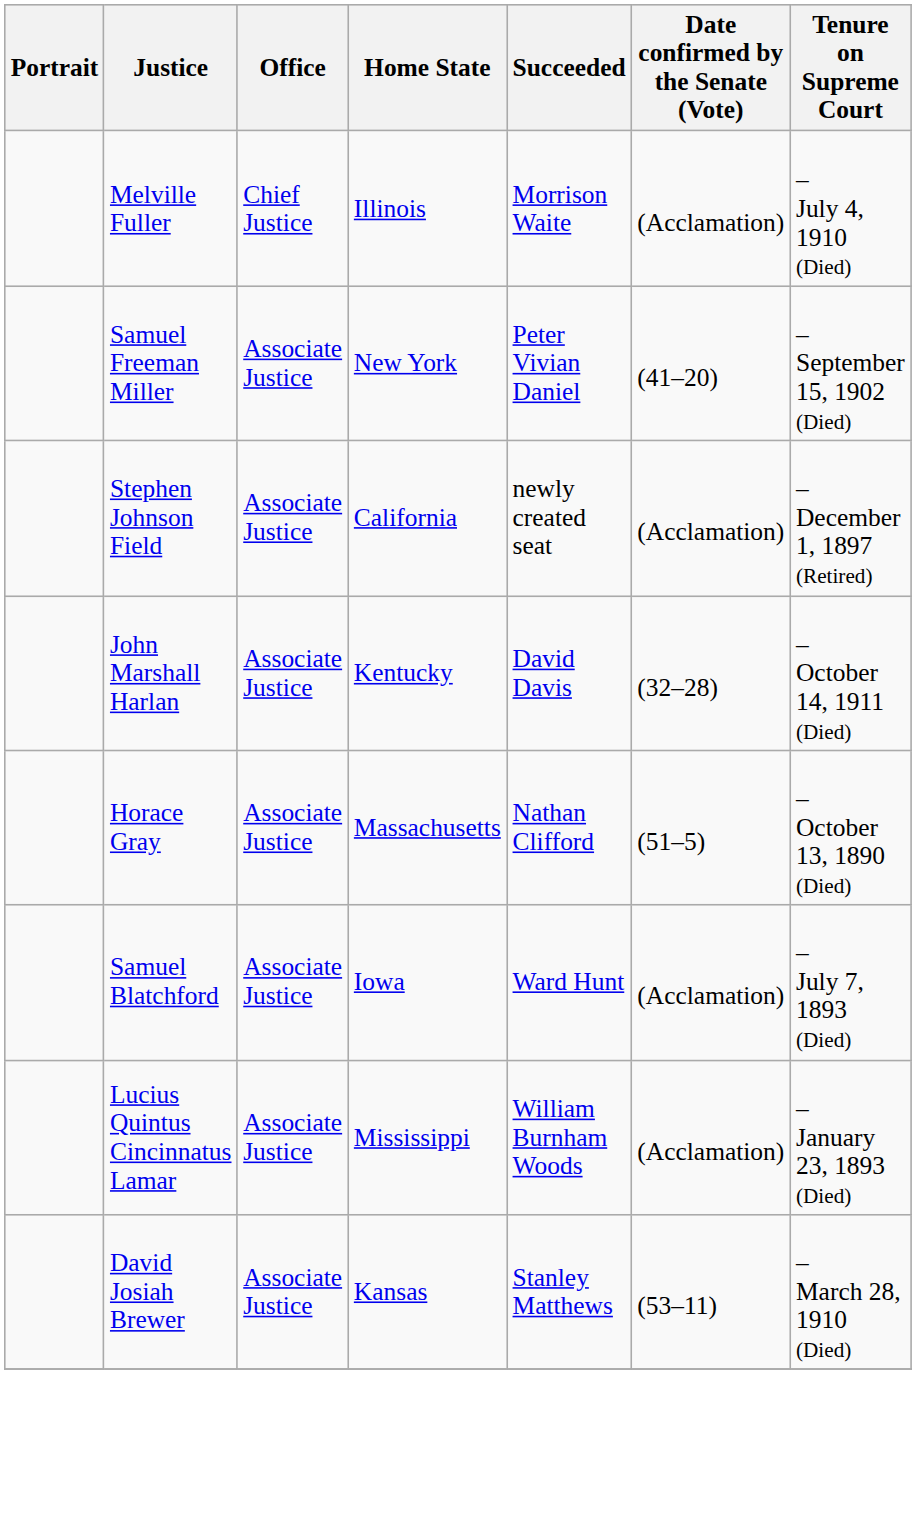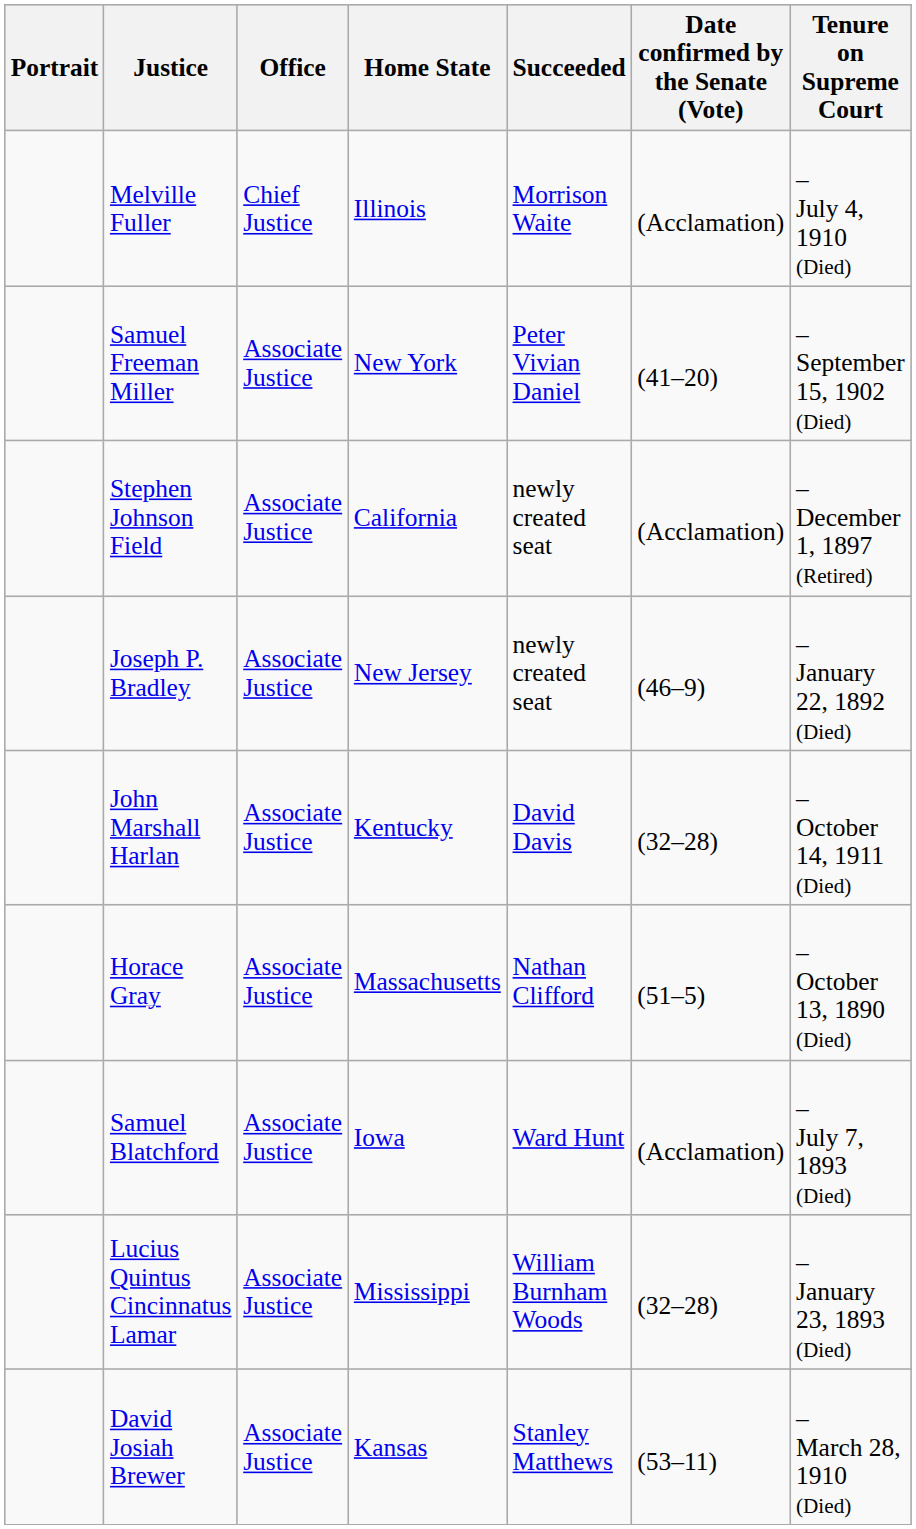+ row: Joseph P. Bradley | Associate Justice | New Jersey | newly created seat | (46–9) | – January 22, 1892 (Died)
Lucius Quintus Cincinnatus Lamar | Date confirmed by the Senate (Vote): (Acclamation) -> (32–28)
